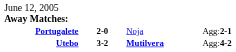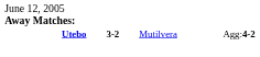- row: Portugalete | 2-0 | Noja | Agg:2-1
Utebo | column 3: bold -> normal
